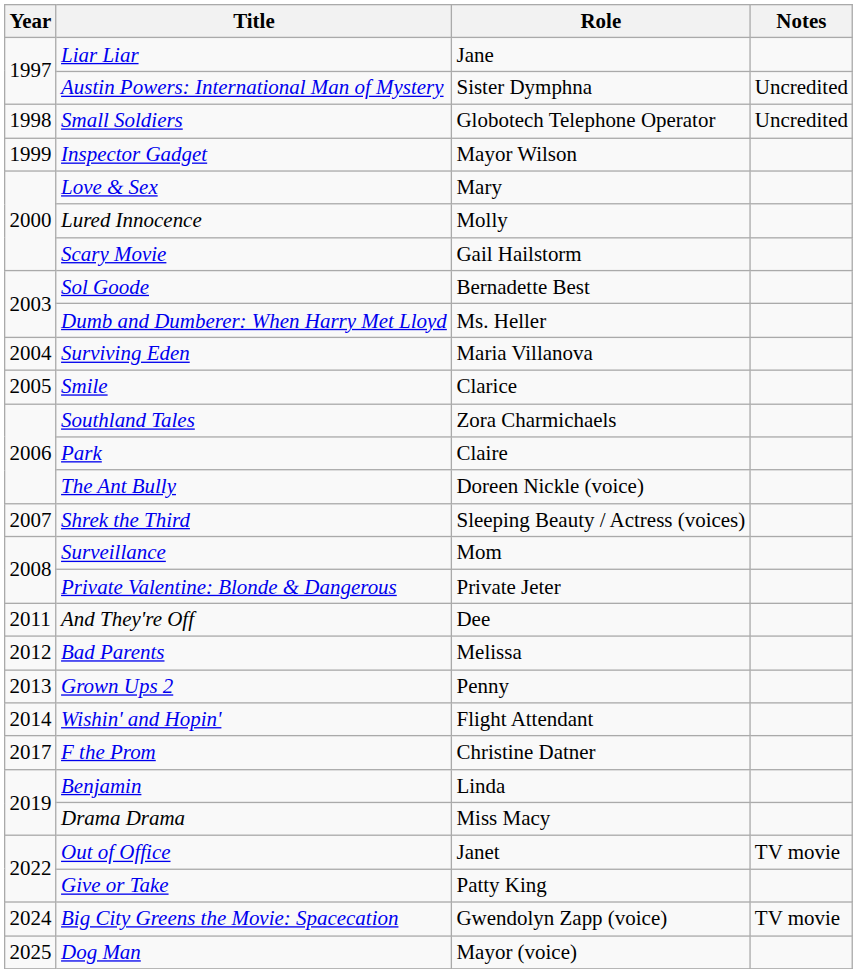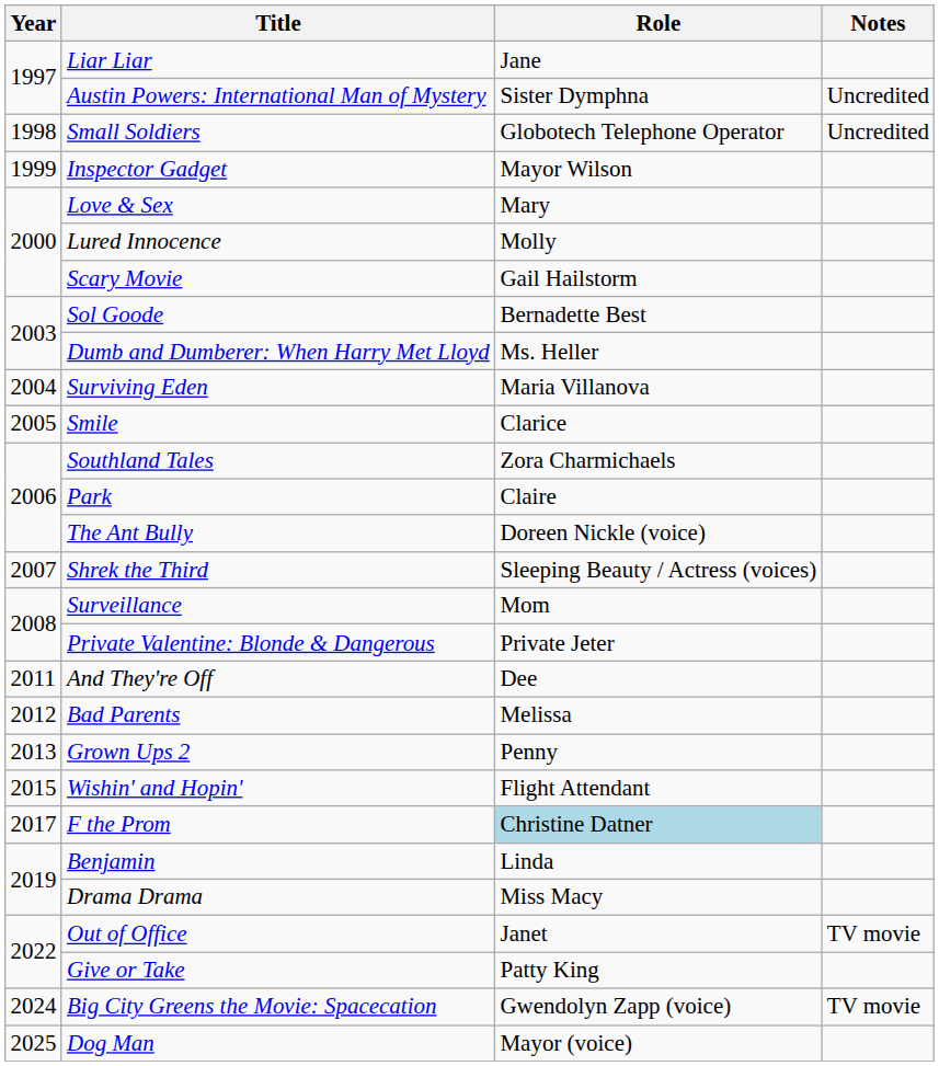Wishin' and Hopin' | Year: 2014 -> 2015
F the Prom | Role: no background -> lightblue background
